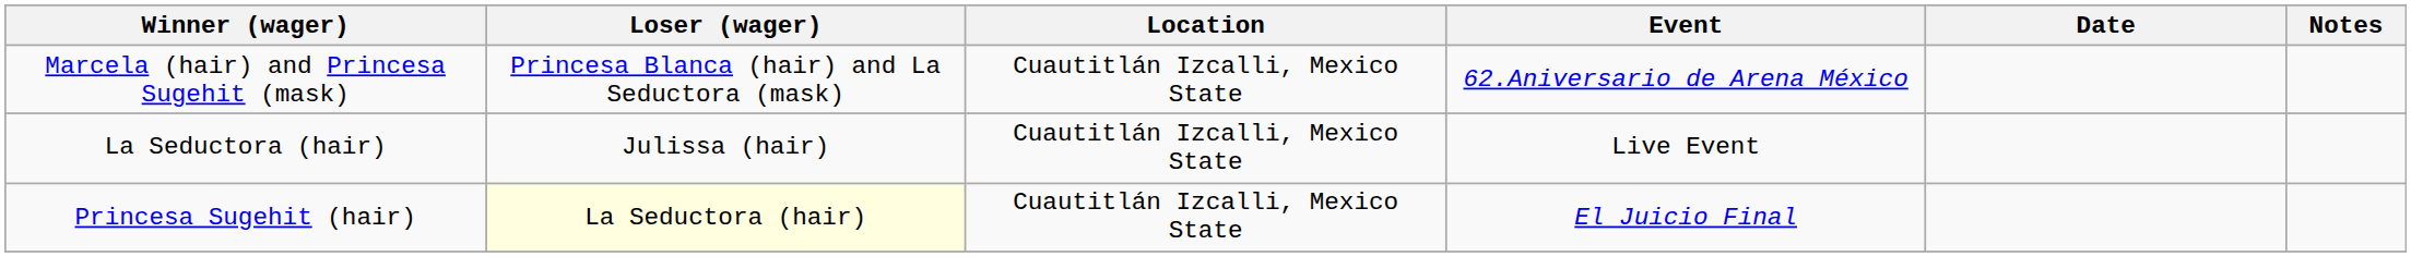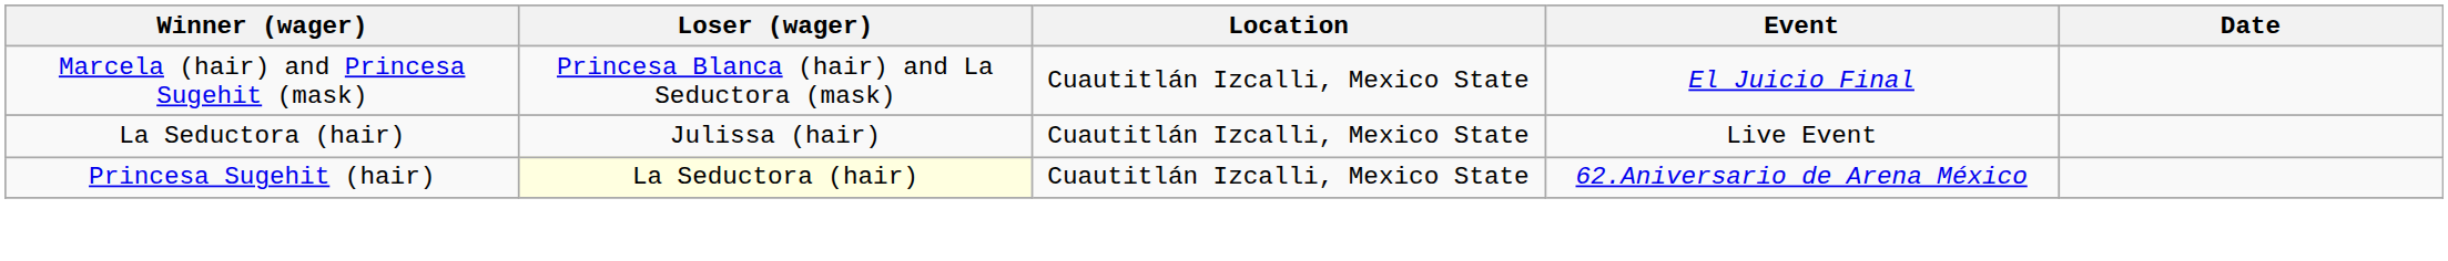- column: Notes
Marcela (hair) and Princesa Sugehit (mask) | Event: 62.Aniversario de Arena México -> El Juicio Final
Princesa Sugehit (hair) | Event: El Juicio Final -> 62.Aniversario de Arena México
